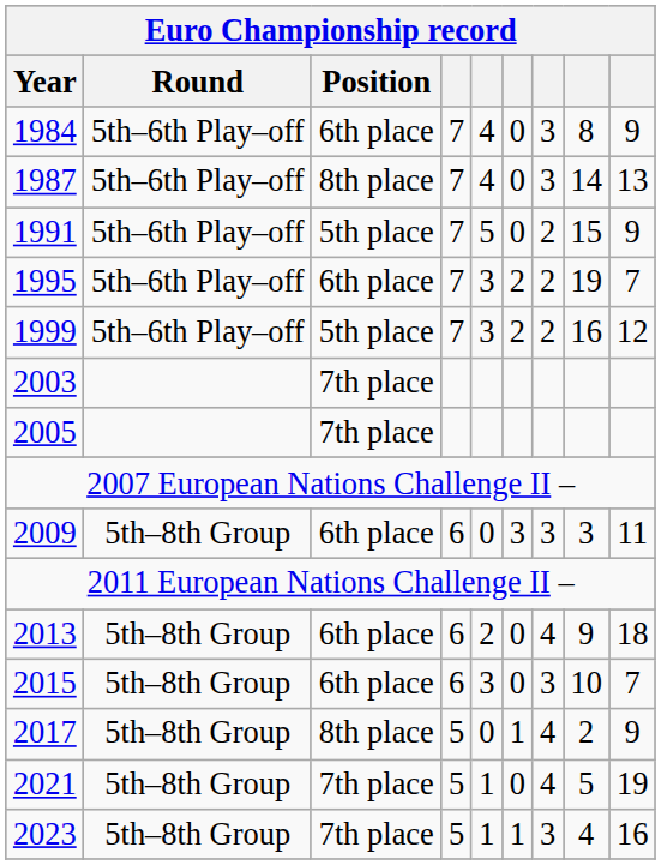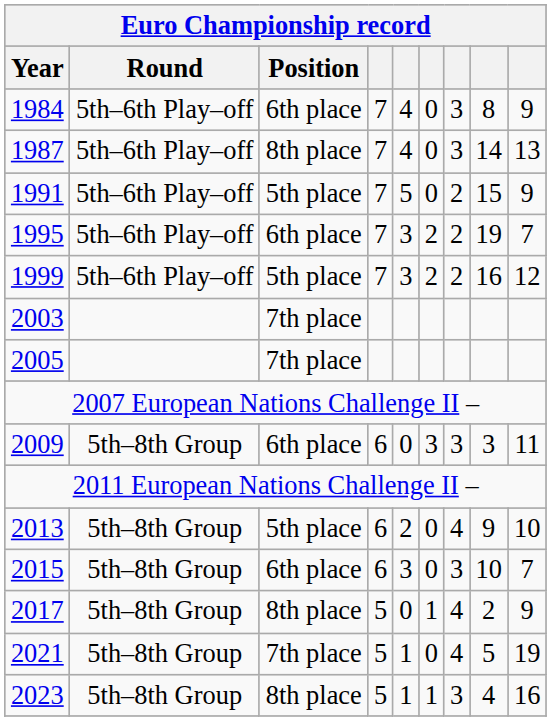2013 | Position: 6th place -> 5th place
2013 | column 9: 18 -> 10
2023 | Position: 7th place -> 8th place
